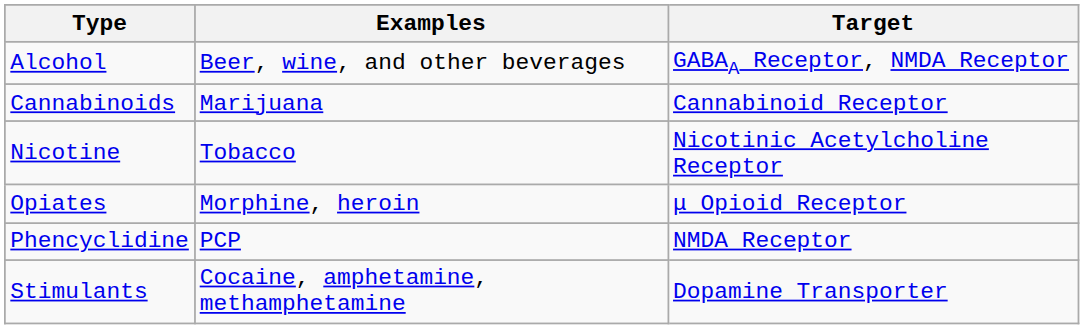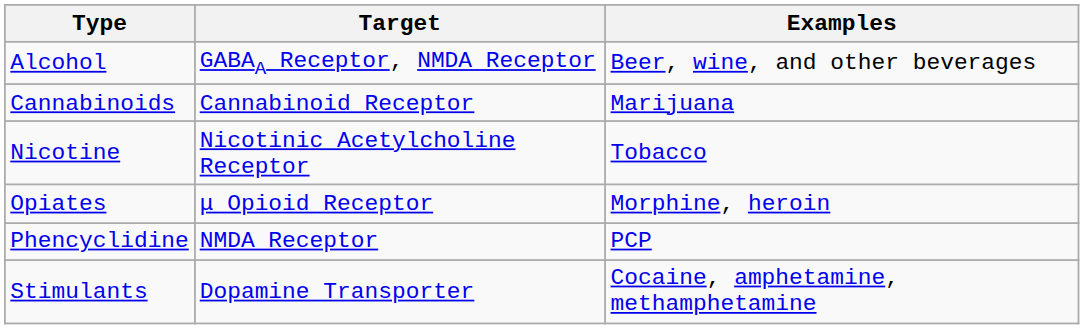columns swapped: Target <-> Examples
